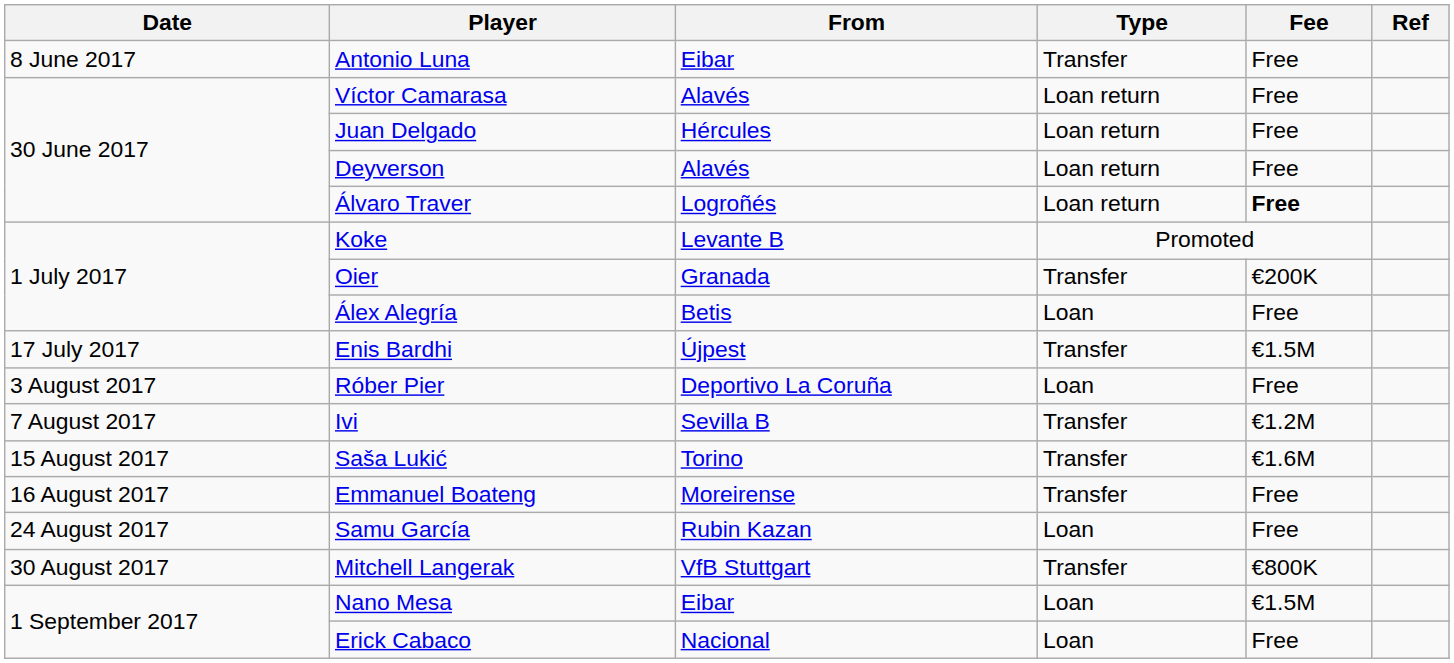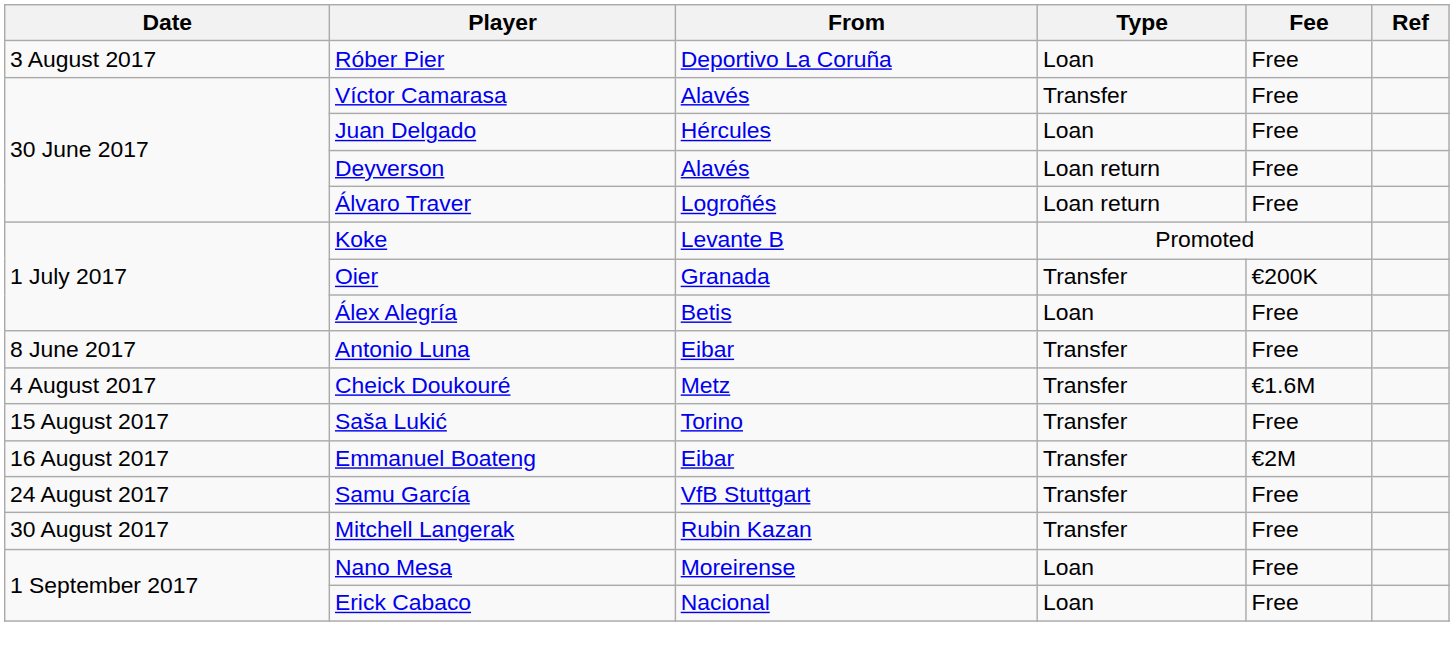rows swapped: Antonio Luna <-> Róber Pier
Víctor Camarasa | Type: Loan return -> Transfer
Juan Delgado | Type: Loan return -> Loan
Álvaro Traver | Fee: bold -> normal
- row: 17 July 2017 | Enis Bardhi | Újpest | Transfer | €1.5M
+ row: 4 August 2017 | Cheick Doukouré | Metz | Transfer | €1.6M
- row: 7 August 2017 | Ivi | Sevilla B | Transfer | €1.2M
Saša Lukić | Fee: €1.6M -> Free
Emmanuel Boateng | From: Moreirense -> Eibar
Emmanuel Boateng | Fee: Free -> €2M
Samu García | From: Rubin Kazan -> VfB Stuttgart
Samu García | Type: Loan -> Transfer
Mitchell Langerak | From: VfB Stuttgart -> Rubin Kazan
Mitchell Langerak | Fee: €800K -> Free
Nano Mesa | From: Eibar -> Moreirense
Nano Mesa | Fee: €1.5M -> Free
